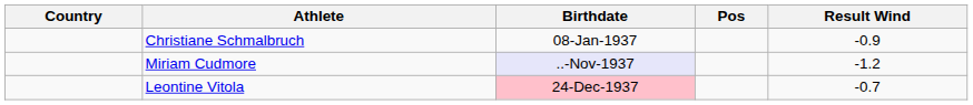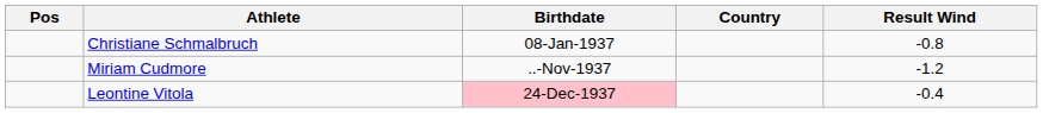columns swapped: Pos <-> Country
Christiane Schmalbruch | Result Wind: -0.9 -> -0.8
Miriam Cudmore | Birthdate: lavender background -> no background
Leontine Vitola | Result Wind: -0.7 -> -0.4
